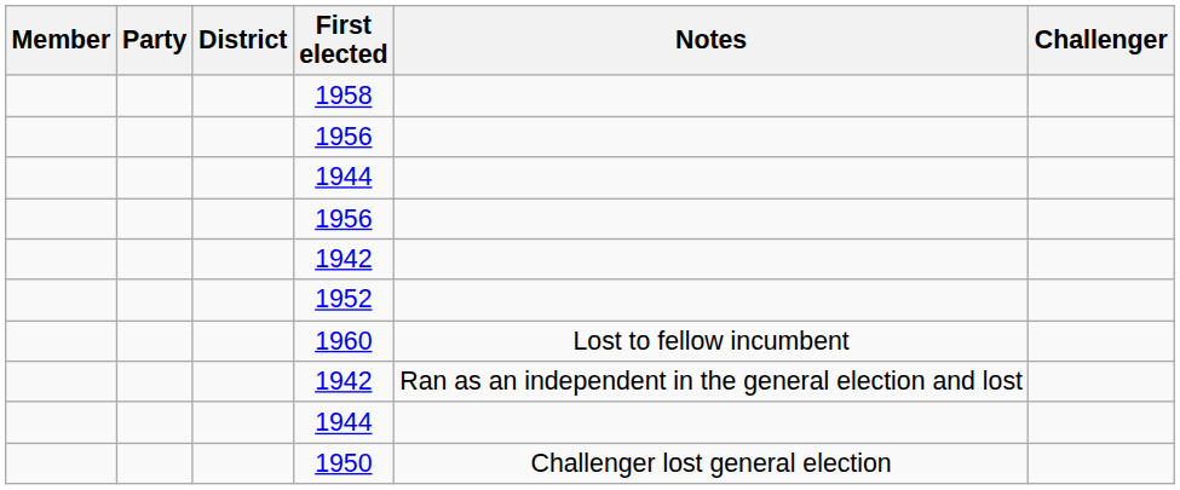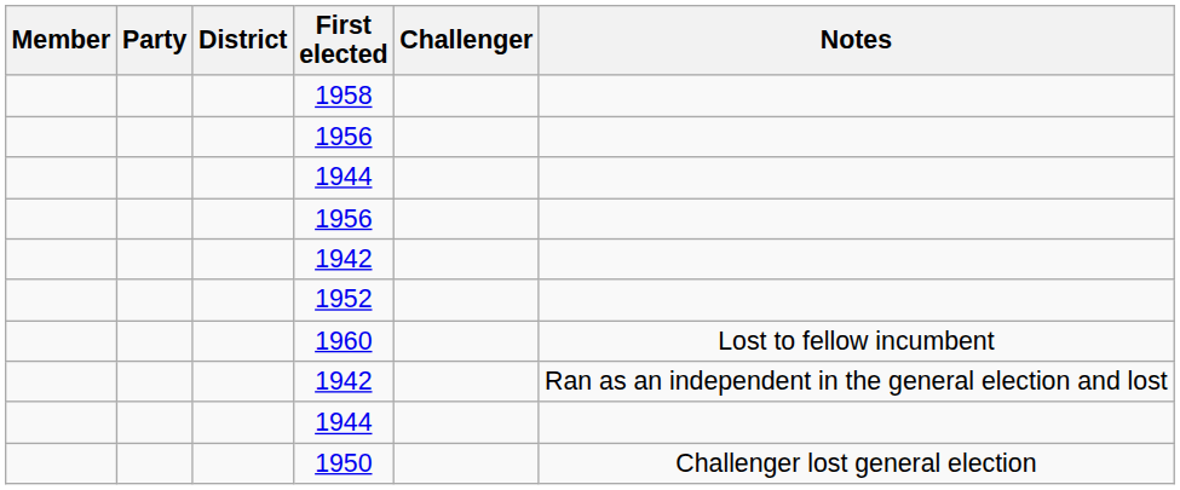columns swapped: Challenger <-> Notes
